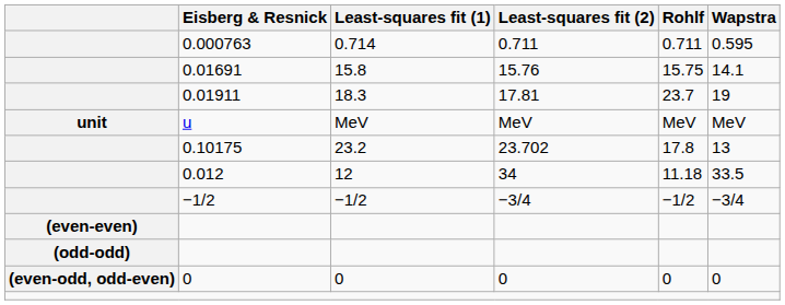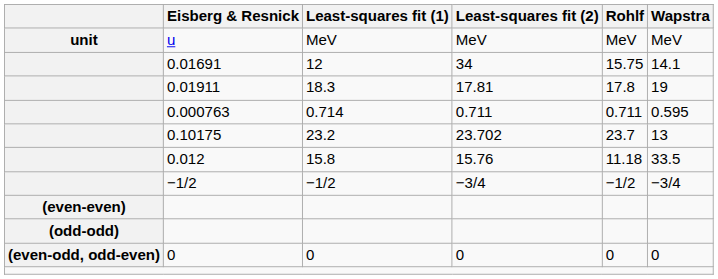rows swapped: u <-> 0.000763
0.01691 | Least-squares fit (1): 15.8 -> 12
0.01691 | Least-squares fit (2): 15.76 -> 34
0.01911 | Rohlf: 23.7 -> 17.8
0.10175 | Rohlf: 17.8 -> 23.7
0.012 | Least-squares fit (1): 12 -> 15.8
0.012 | Least-squares fit (2): 34 -> 15.76
